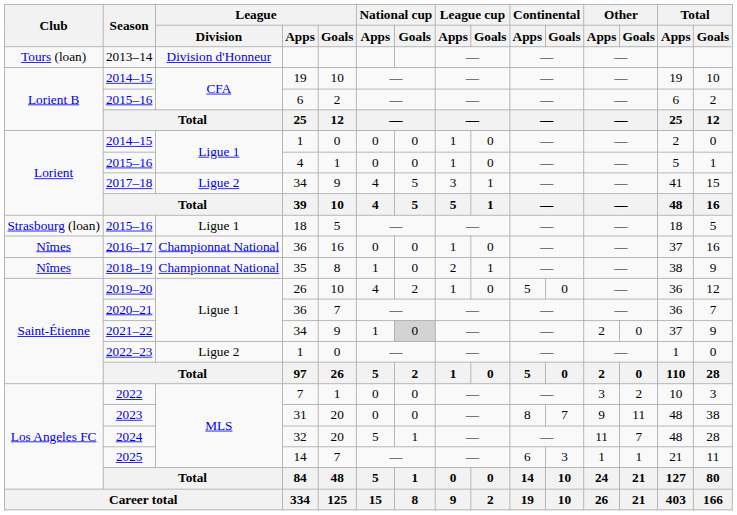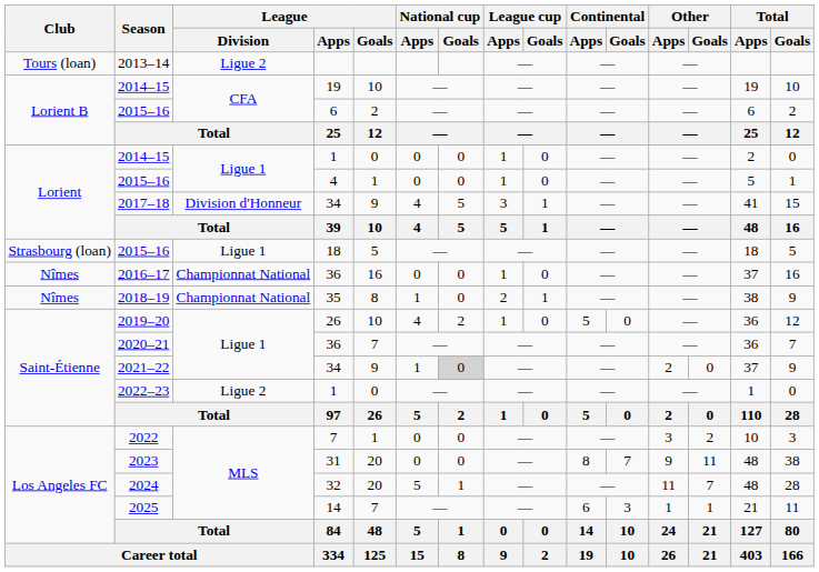2013–14 | League / Division: Division d'Honneur -> Ligue 2
2017–18 | League / Division: Ligue 2 -> Division d'Honneur
